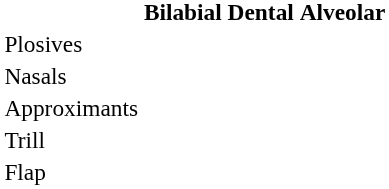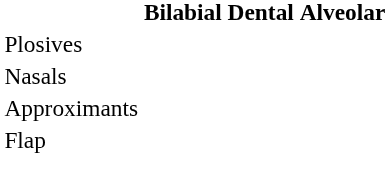- row: Trill
